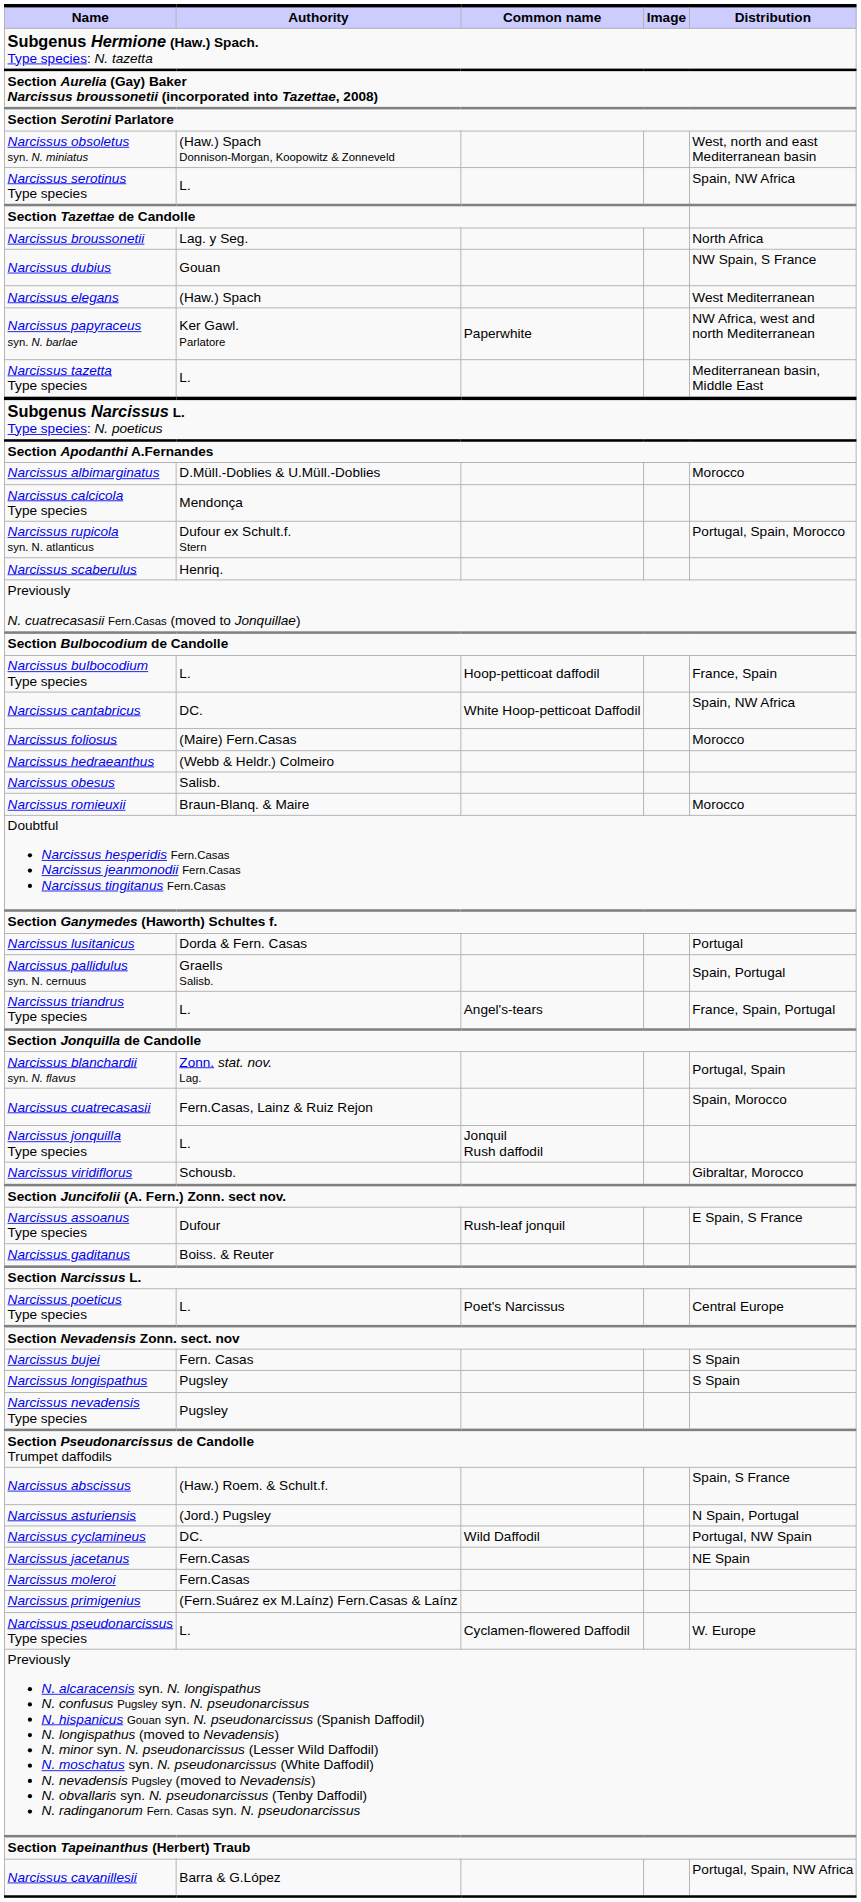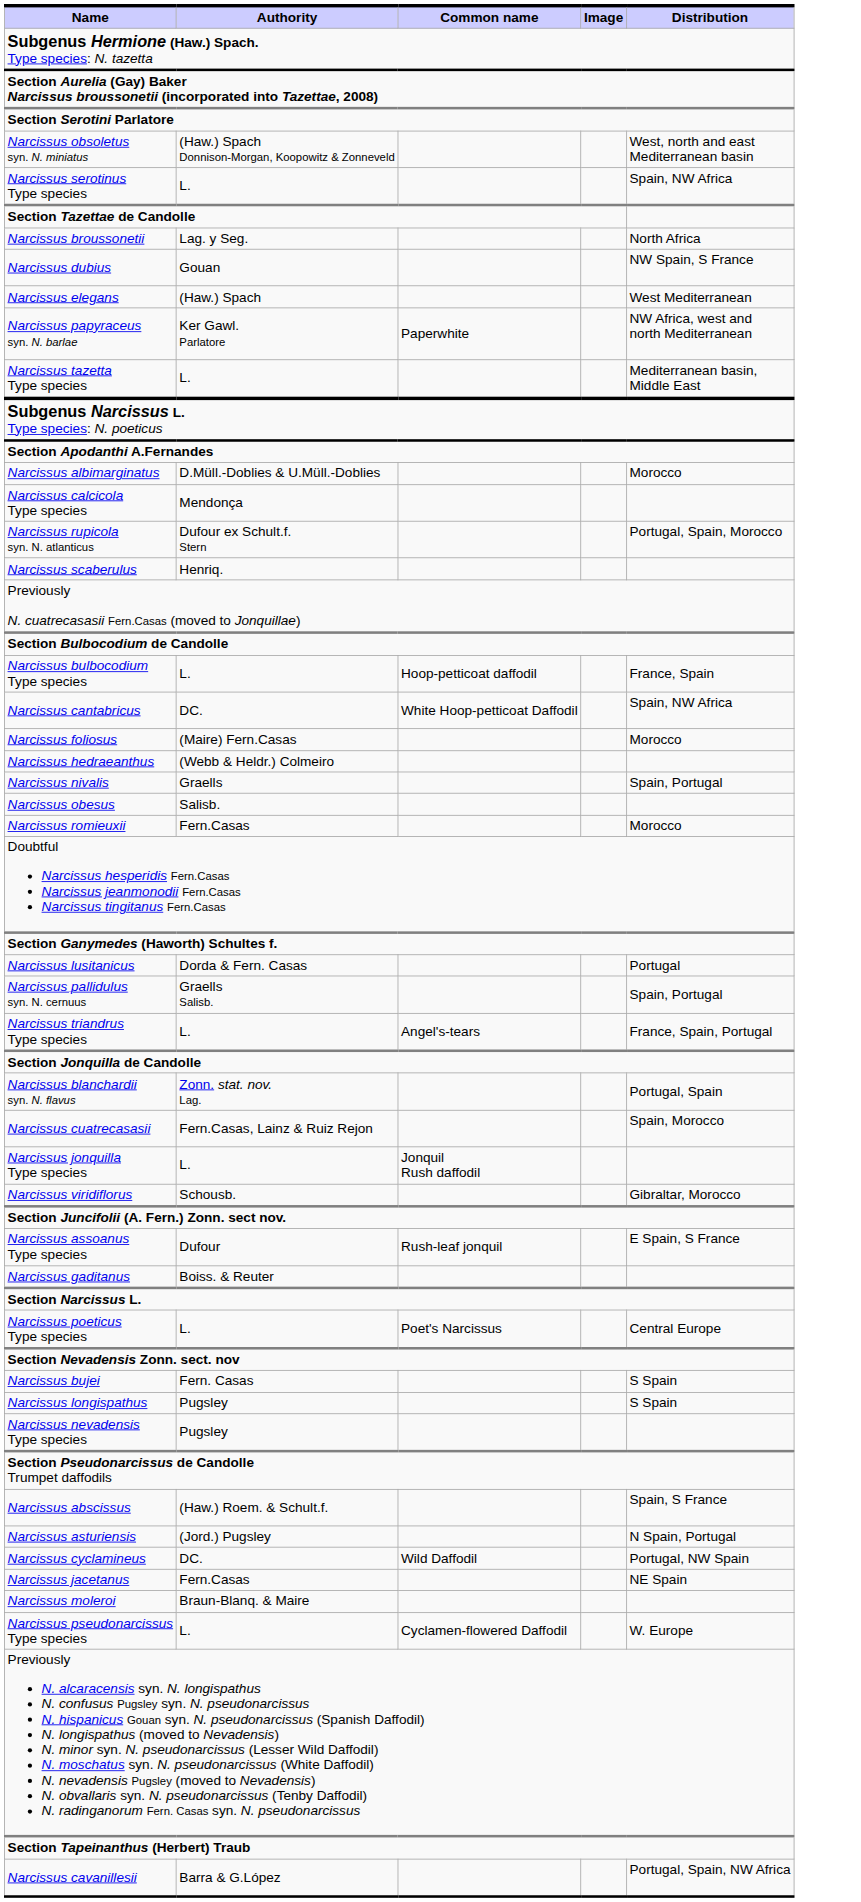+ row: Narcissus nivalis | Graells | Spain, Portugal
Narcissus romieuxii | Authority: Braun-Blanq. & Maire -> Fern.Casas
Narcissus moleroi | Authority: Fern.Casas -> Braun-Blanq. & Maire
- row: Narcissus primigenius | (Fern.Suárez ex M.Laínz) Fern.Casas & Laínz
